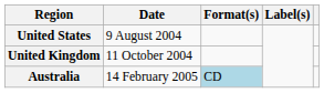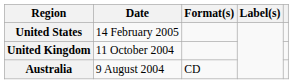United States | Date: 9 August 2004 -> 14 February 2005
Australia | Date: 14 February 2005 -> 9 August 2004
Australia | Format(s): lightblue background -> no background
